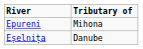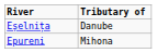rows swapped: Epureni <-> Eșelnița
